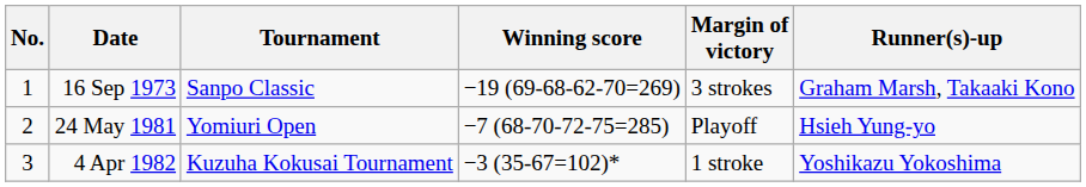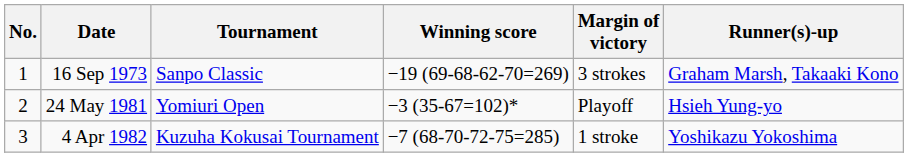24 May 1981 | Winning score: −7 (68-70-72-75=285) -> −3 (35-67=102)*
4 Apr 1982 | Winning score: −3 (35-67=102)* -> −7 (68-70-72-75=285)
